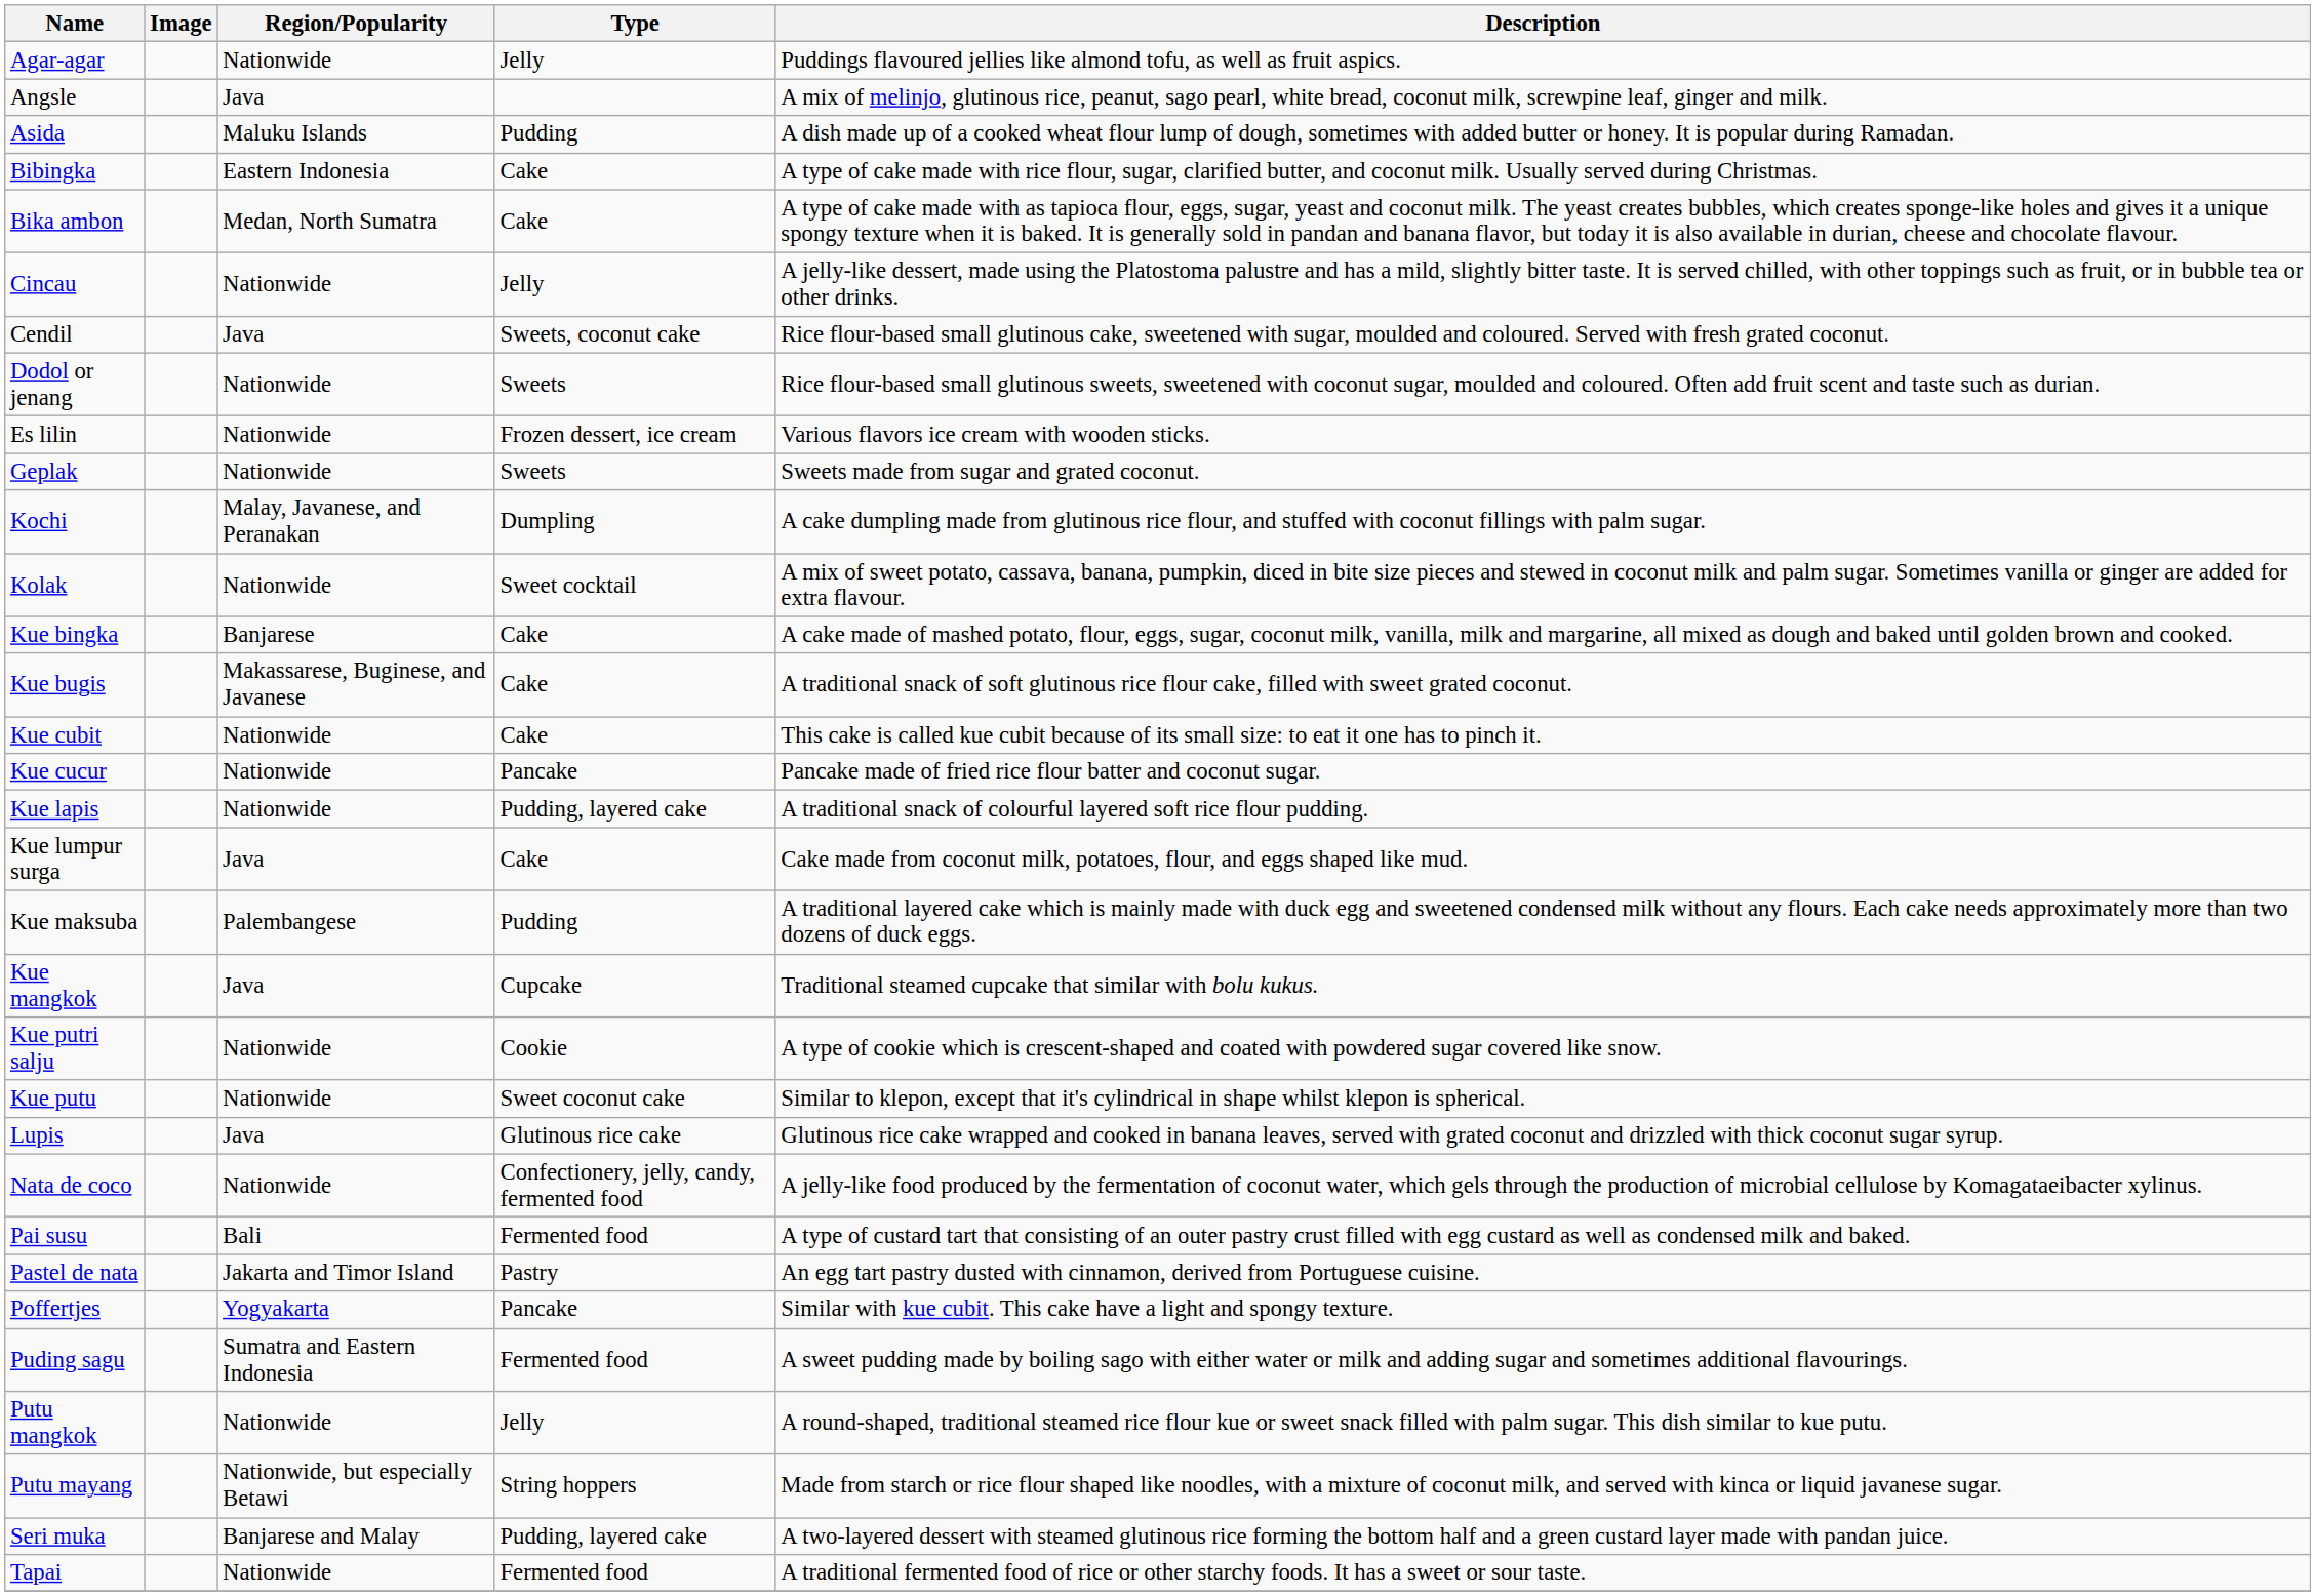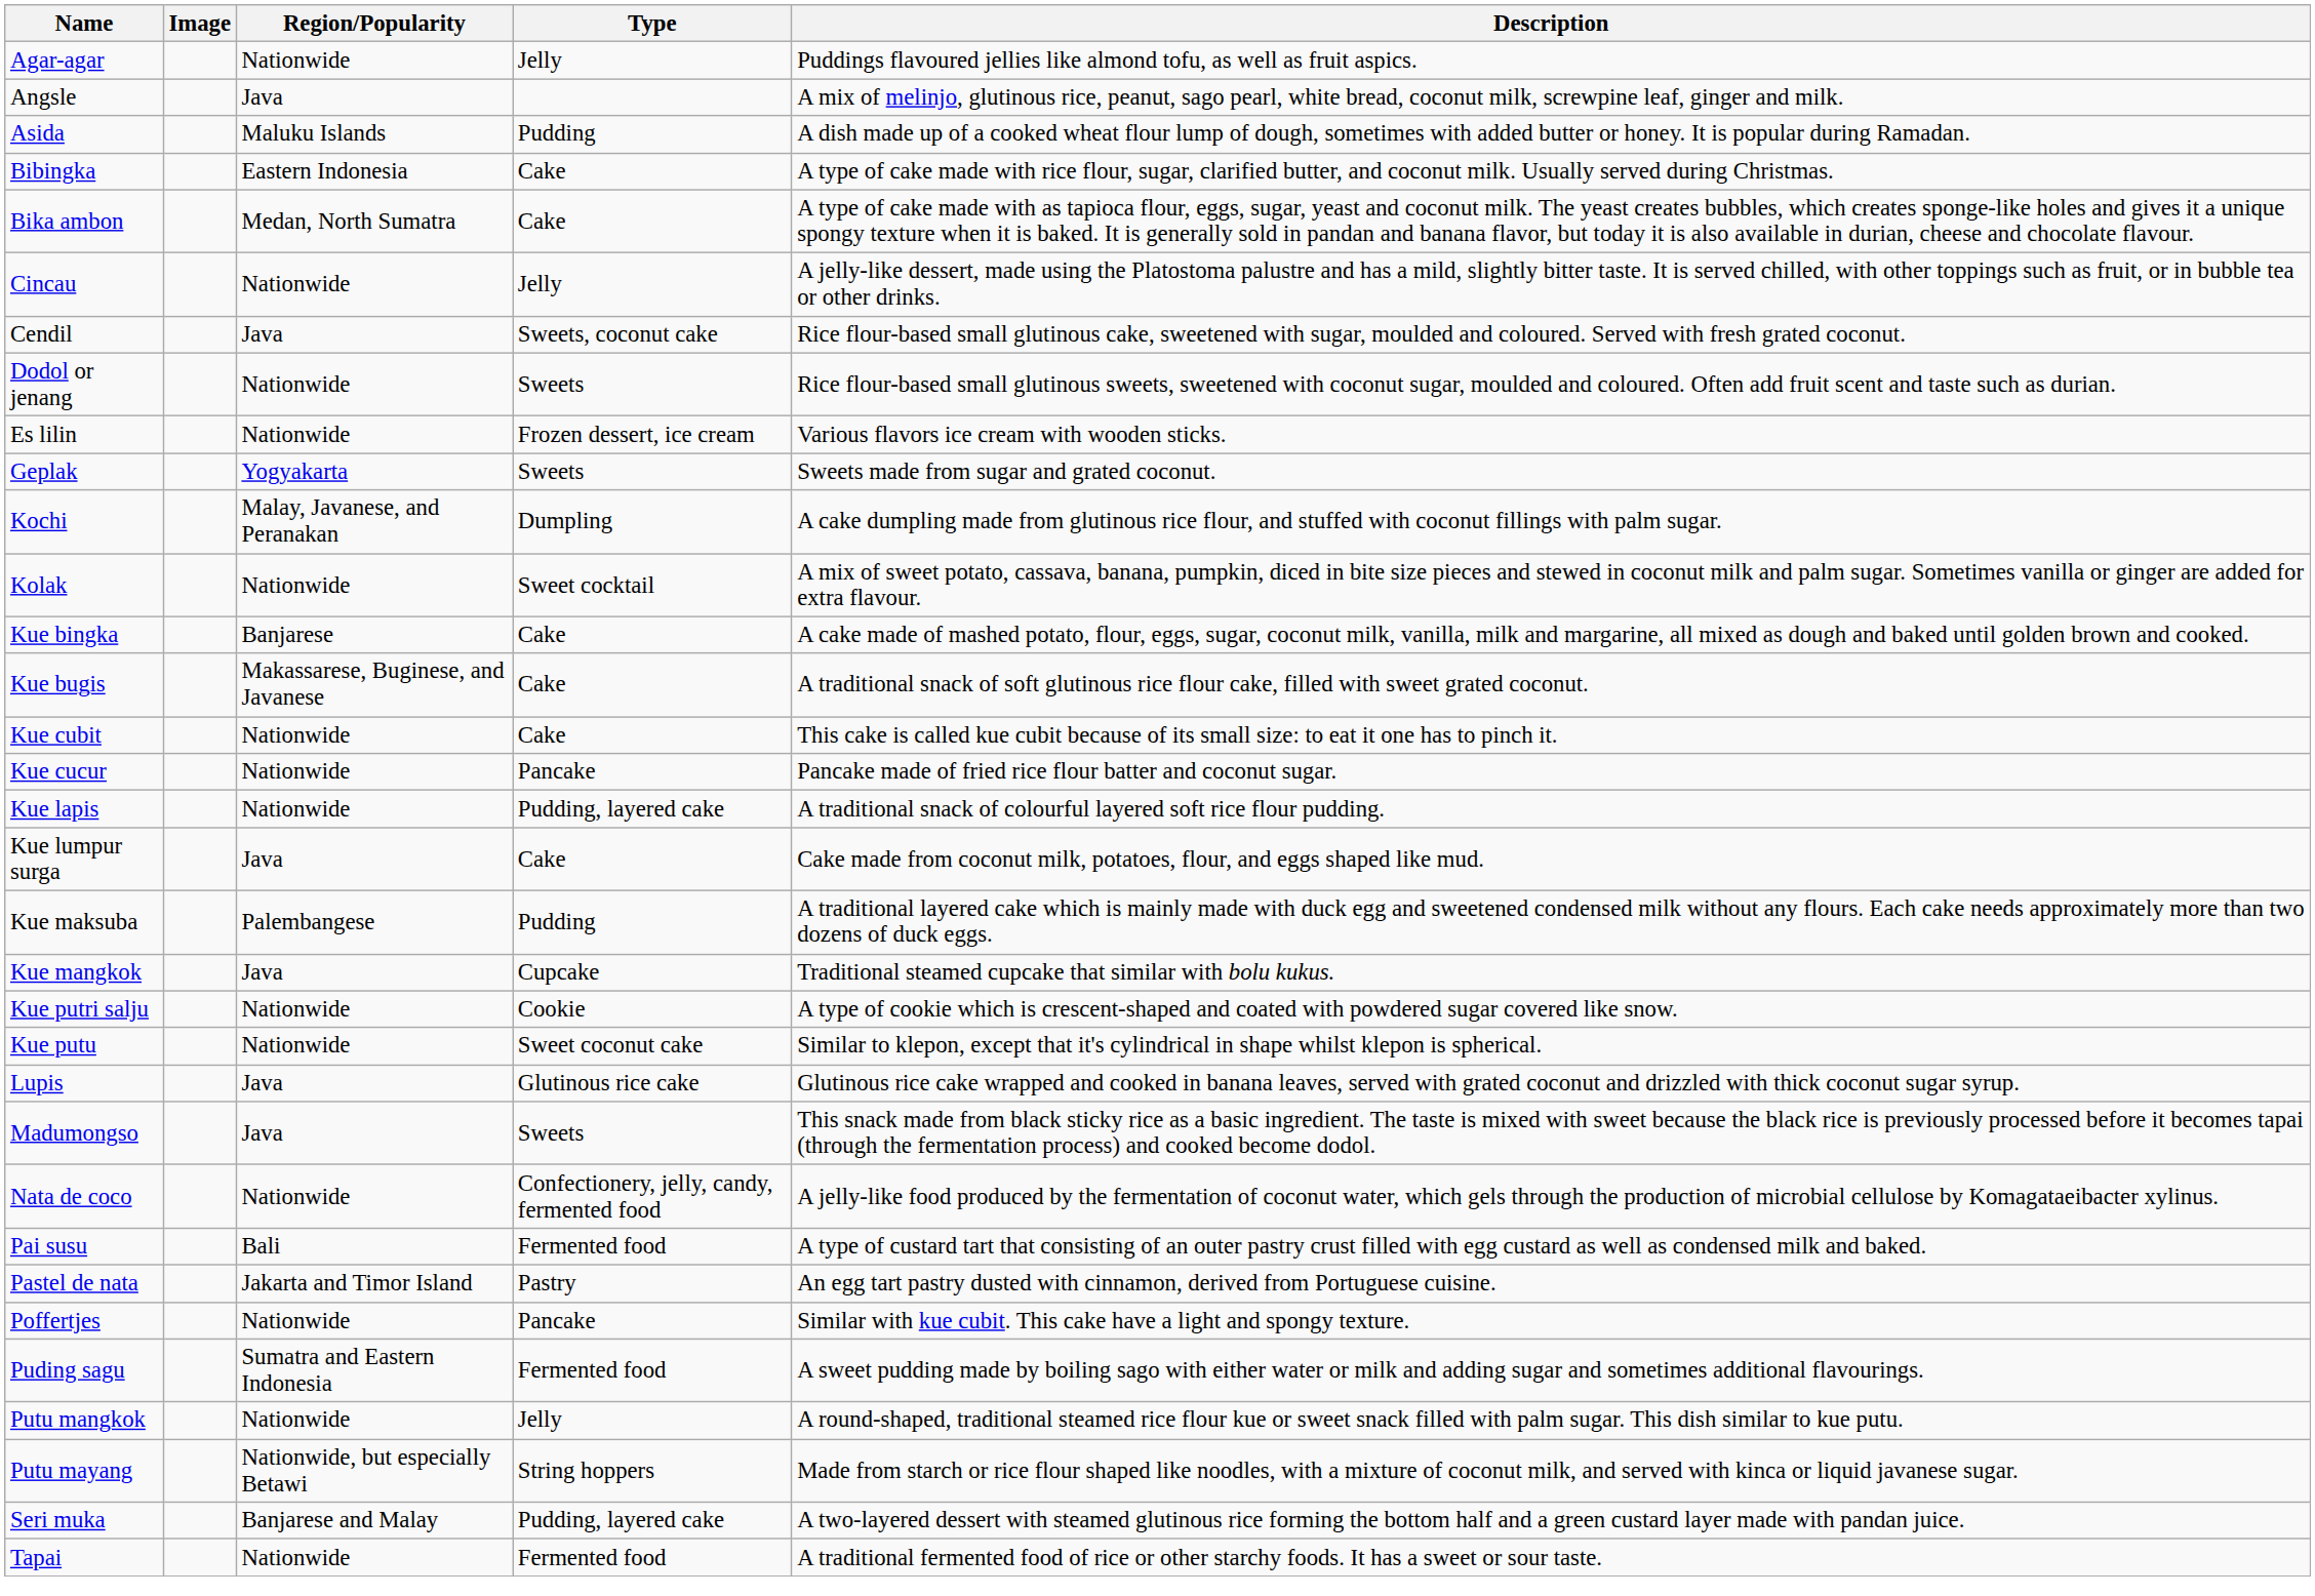Geplak | Region/Popularity: Nationwide -> Yogyakarta
+ row: Madumongso | Java | Sweets | This snack made from black sticky rice as a basic ingredient. The taste is mixed with sweet because the black rice is previously processed before it becomes tapai (through the fermentation process) and cooked become dodol.
Poffertjes | Region/Popularity: Yogyakarta -> Nationwide
